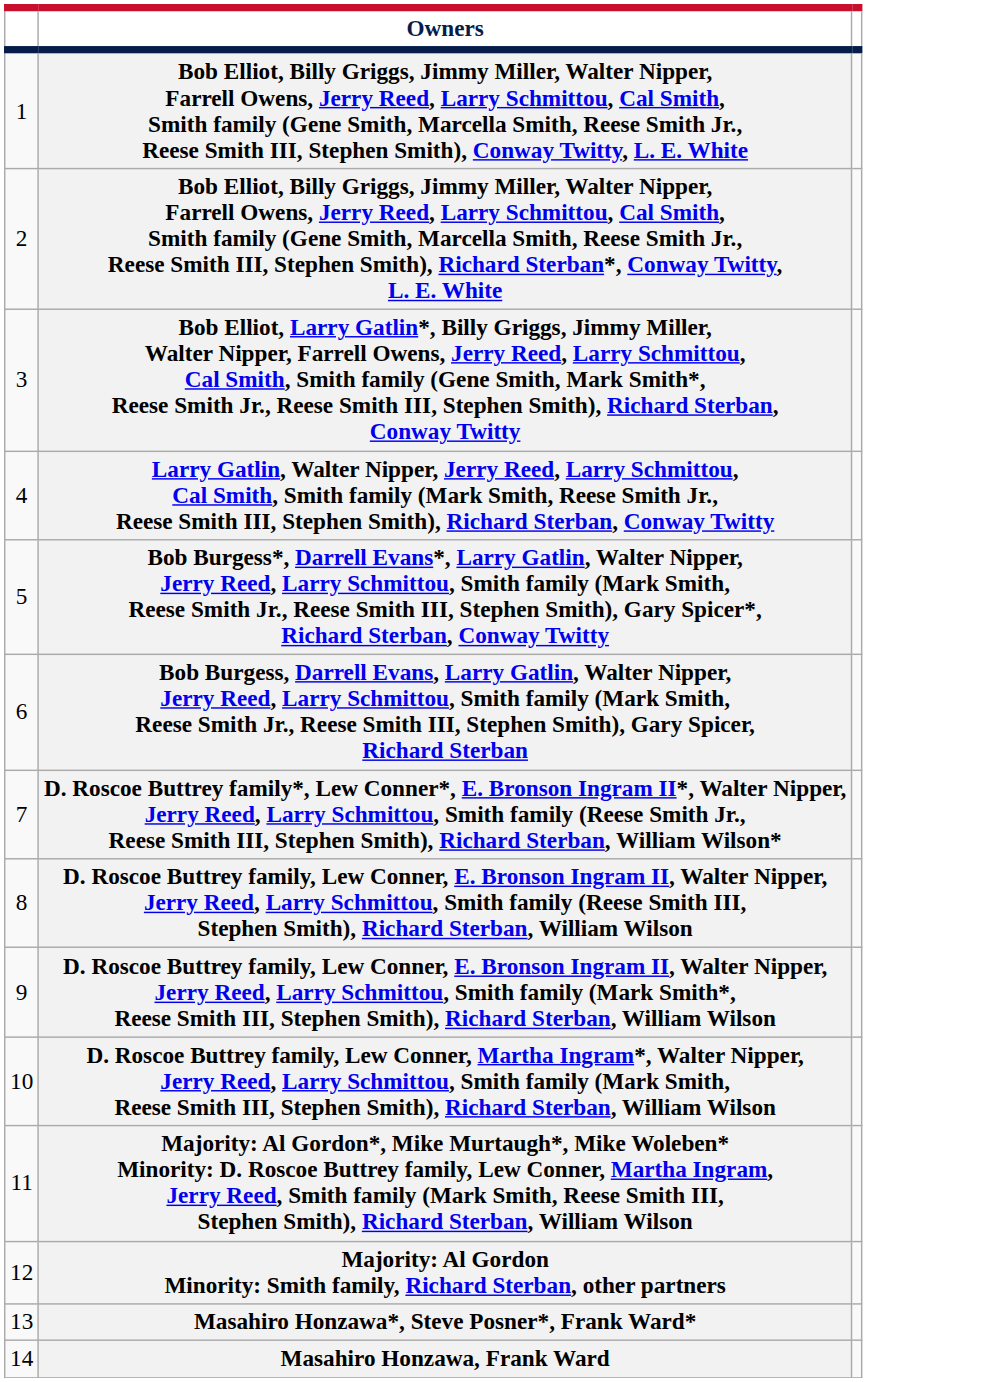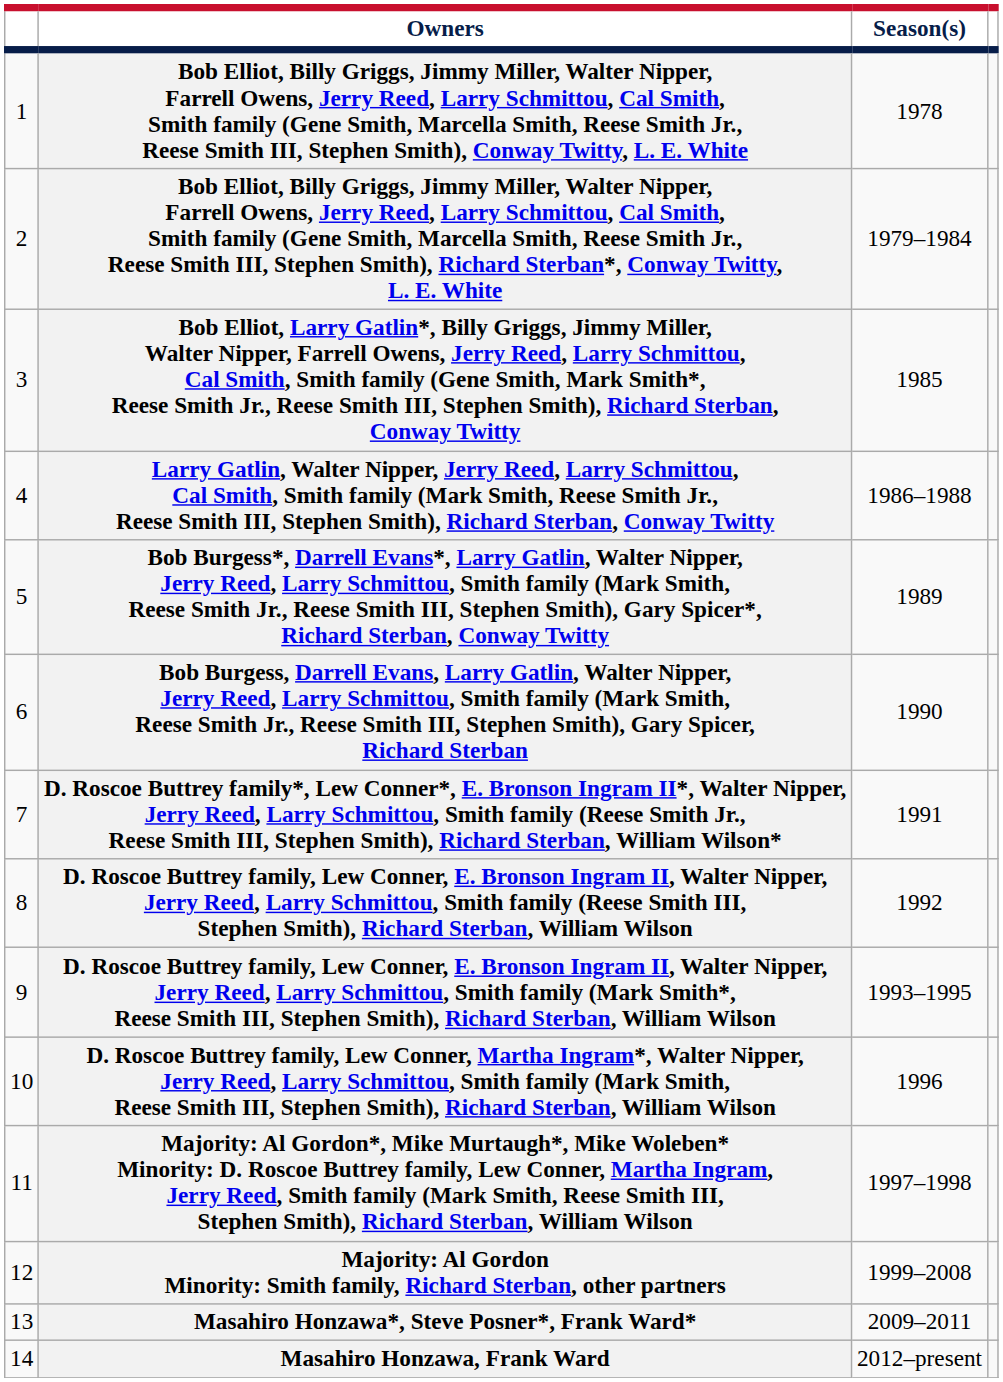+ column: Season(s) | 1978 | 1979–1984 | 1985 | 1986–1988 | 1989 | 1990 | 1991 | 1992 | 1993–1995 | 1996 | 1997–1998 | 1999–2008 | 2009–2011 | 2012–present
